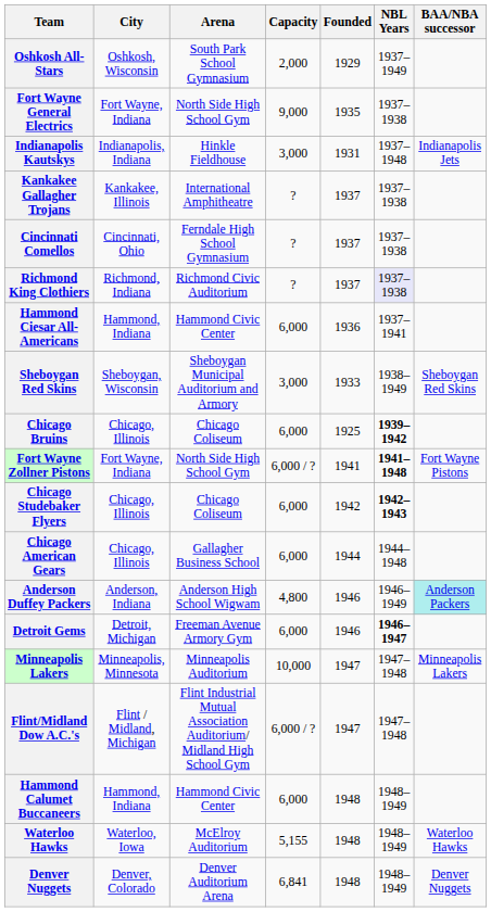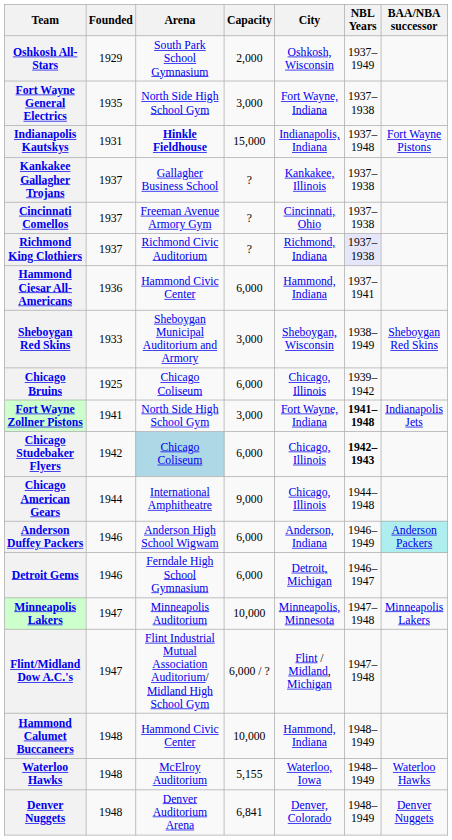columns swapped: City <-> Founded
Fort Wayne General Electrics | Capacity: 9,000 -> 3,000
Indianapolis Kautskys | Arena: normal -> bold
Indianapolis Kautskys | Capacity: 3,000 -> 15,000
Indianapolis Kautskys | BAA/NBA successor: Indianapolis Jets -> Fort Wayne Pistons
Kankakee Gallagher Trojans | Arena: International Amphitheatre -> Gallagher Business School
Cincinnati Comellos | Arena: Ferndale High School Gymnasium -> Freeman Avenue Armory Gym
Chicago Bruins | NBL Years: bold -> normal
Fort Wayne Zollner Pistons | Capacity: 6,000 / ? -> 3,000
Fort Wayne Zollner Pistons | BAA/NBA successor: Fort Wayne Pistons -> Indianapolis Jets
Chicago Studebaker Flyers | Arena: no background -> lightblue background
Chicago American Gears | Arena: Gallagher Business School -> International Amphitheatre
Chicago American Gears | Capacity: 6,000 -> 9,000
Anderson Duffey Packers | Capacity: 4,800 -> 6,000
Detroit Gems | Arena: Freeman Avenue Armory Gym -> Ferndale High School Gymnasium
Detroit Gems | NBL Years: bold -> normal
Hammond Calumet Buccaneers | Capacity: 6,000 -> 10,000
